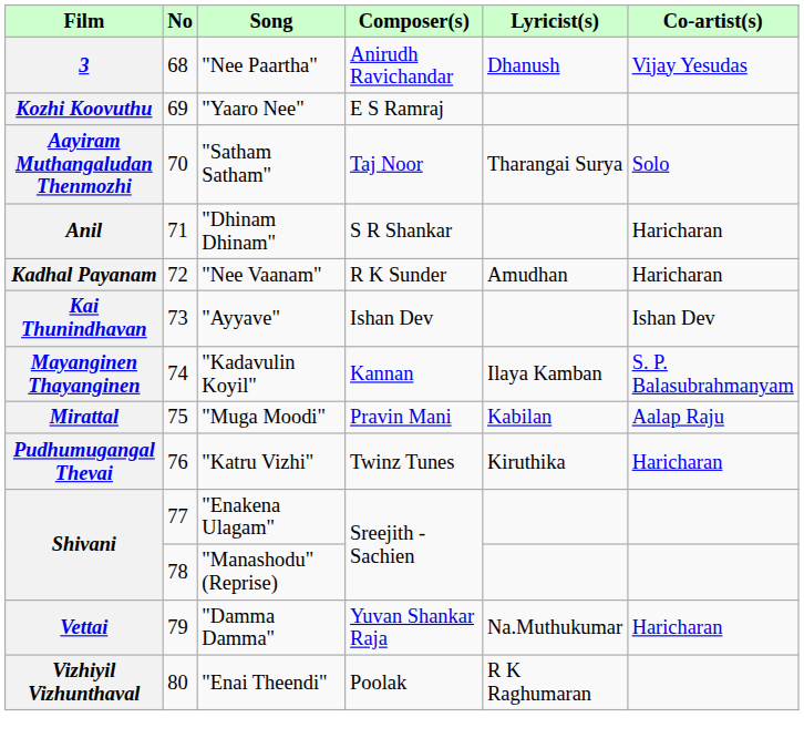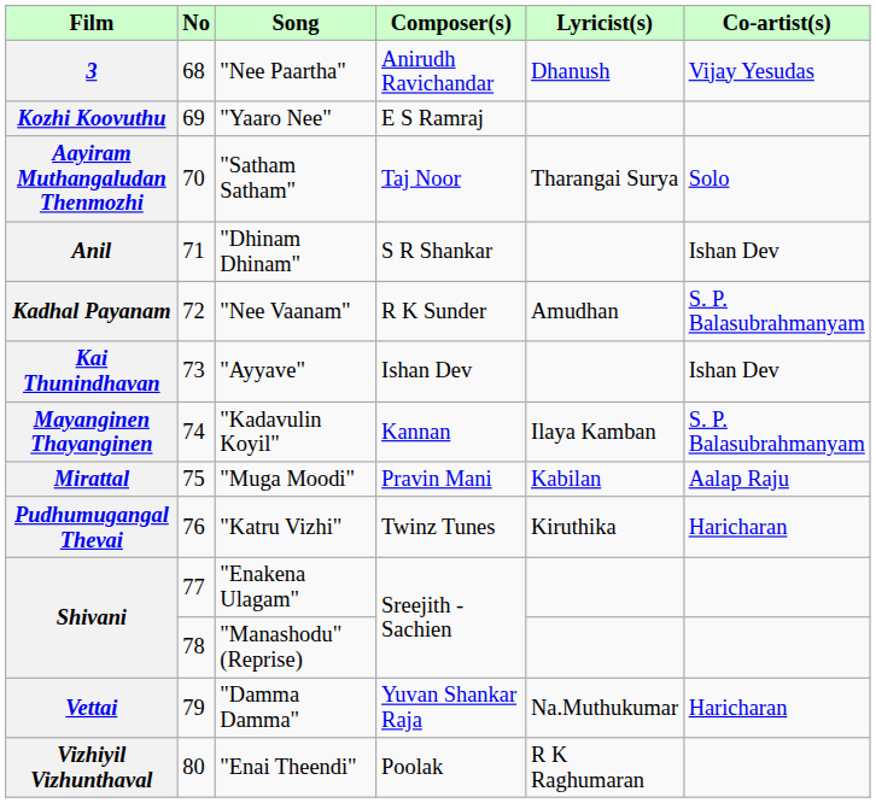Anil | Co-artist(s): Haricharan -> Ishan Dev
Kadhal Payanam | Co-artist(s): Haricharan -> S. P. Balasubrahmanyam
